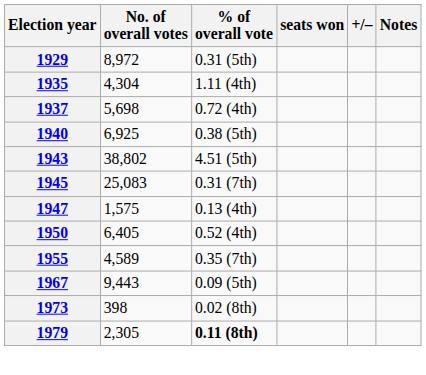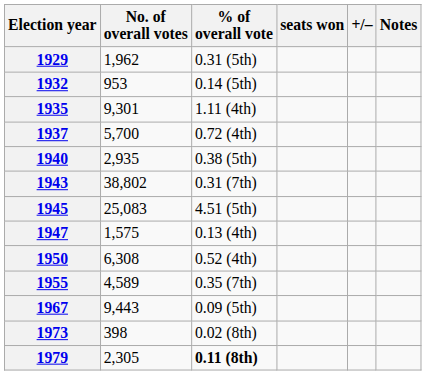1929 | No. of overall votes: 8,972 -> 1,962
+ row: 1932 | 953 | 0.14 (5th)
1935 | No. of overall votes: 4,304 -> 9,301
1937 | No. of overall votes: 5,698 -> 5,700
1940 | No. of overall votes: 6,925 -> 2,935
1943 | % of overall vote: 4.51 (5th) -> 0.31 (7th)
1945 | % of overall vote: 0.31 (7th) -> 4.51 (5th)
1950 | No. of overall votes: 6,405 -> 6,308
